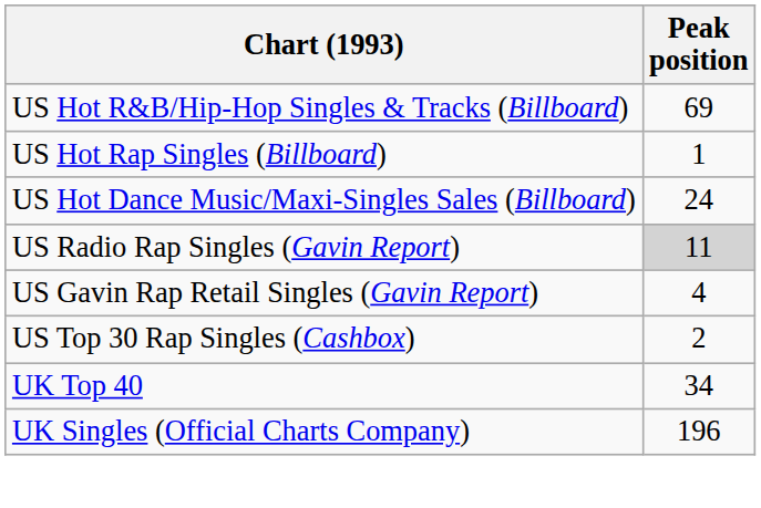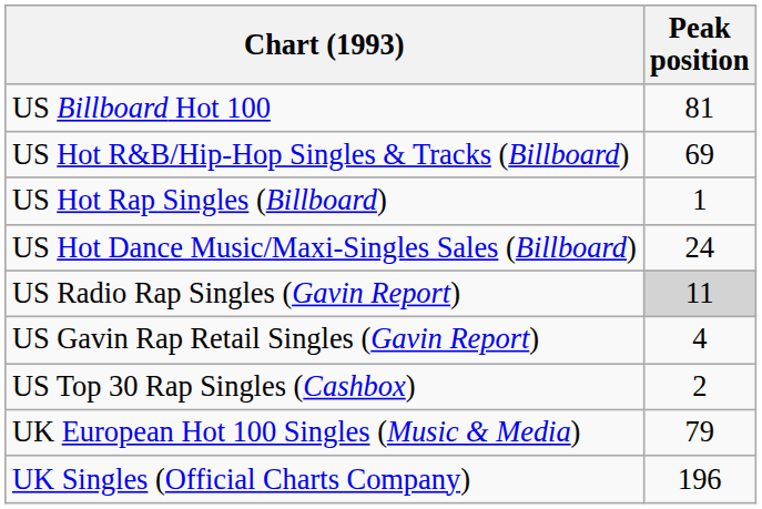+ row: US Billboard Hot 100 | 81
- row: UK Top 40 | 34
+ row: UK European Hot 100 Singles (Music & Media) | 79
